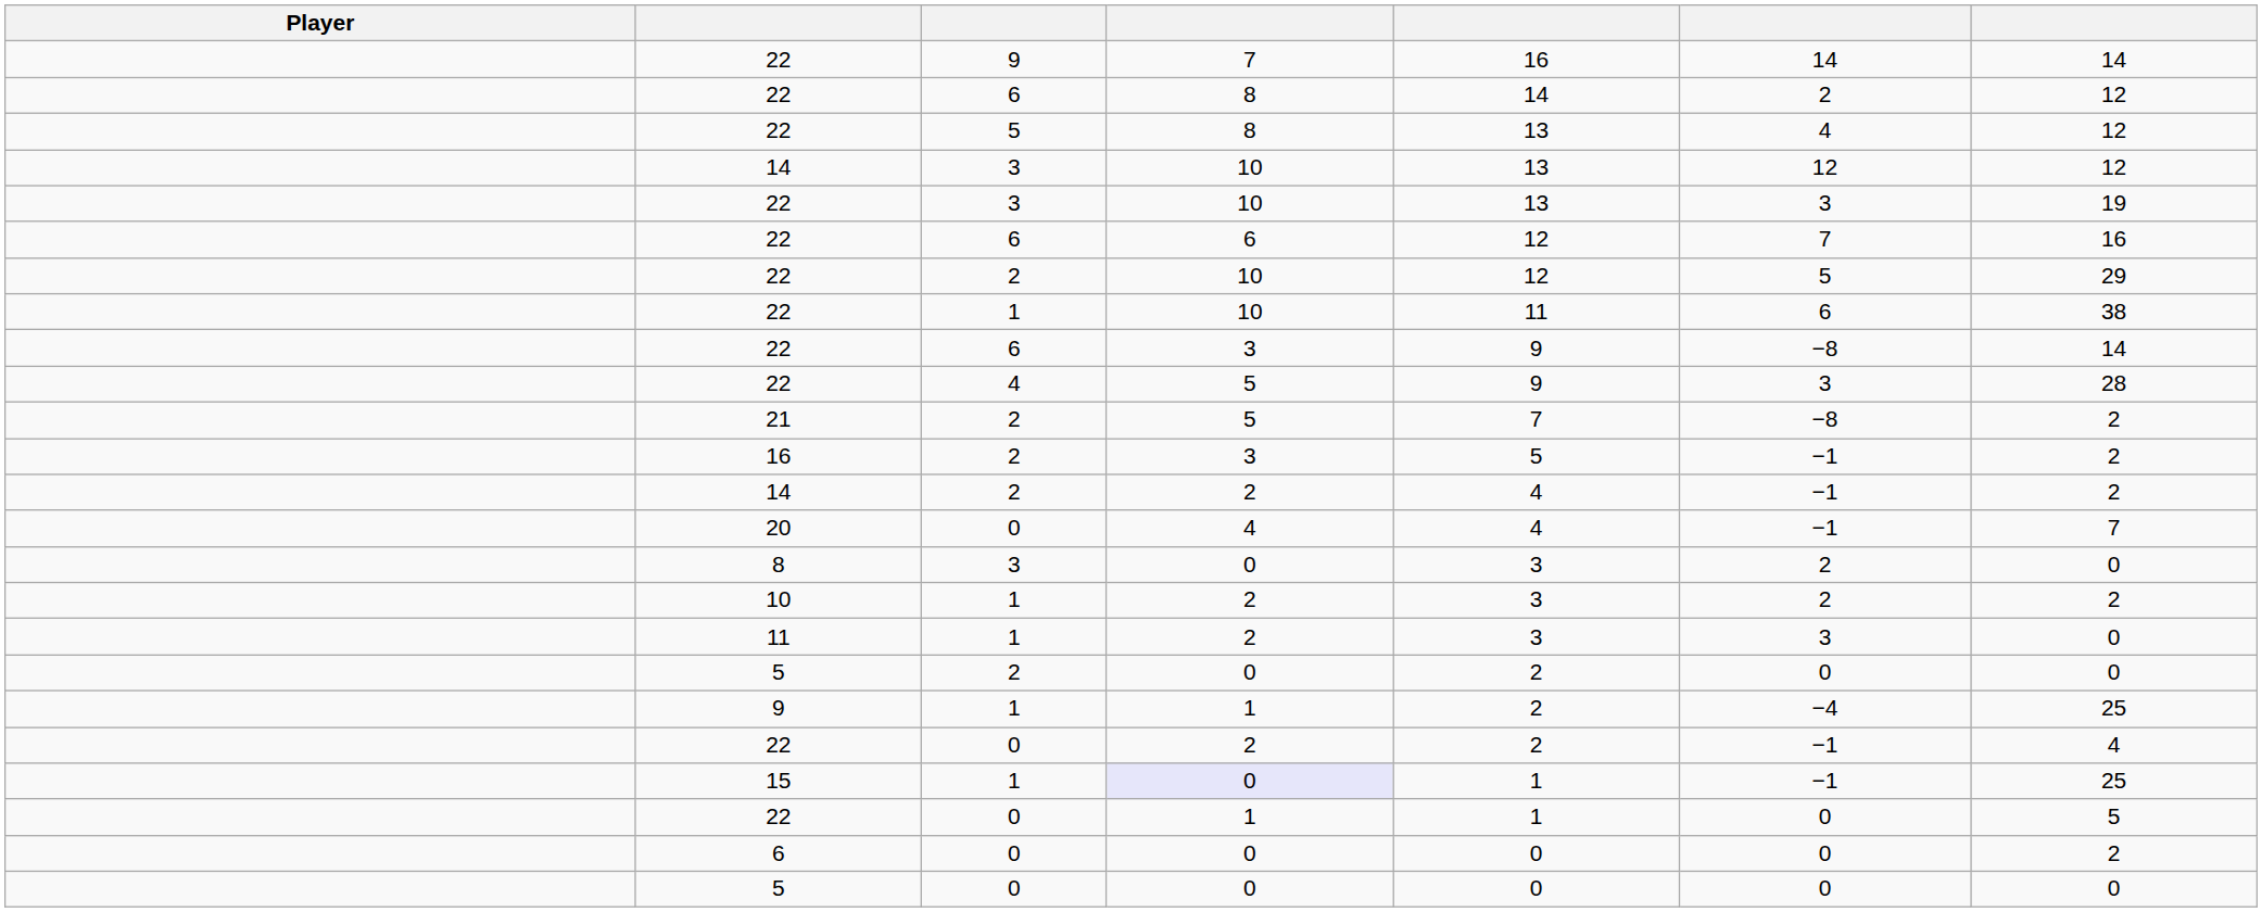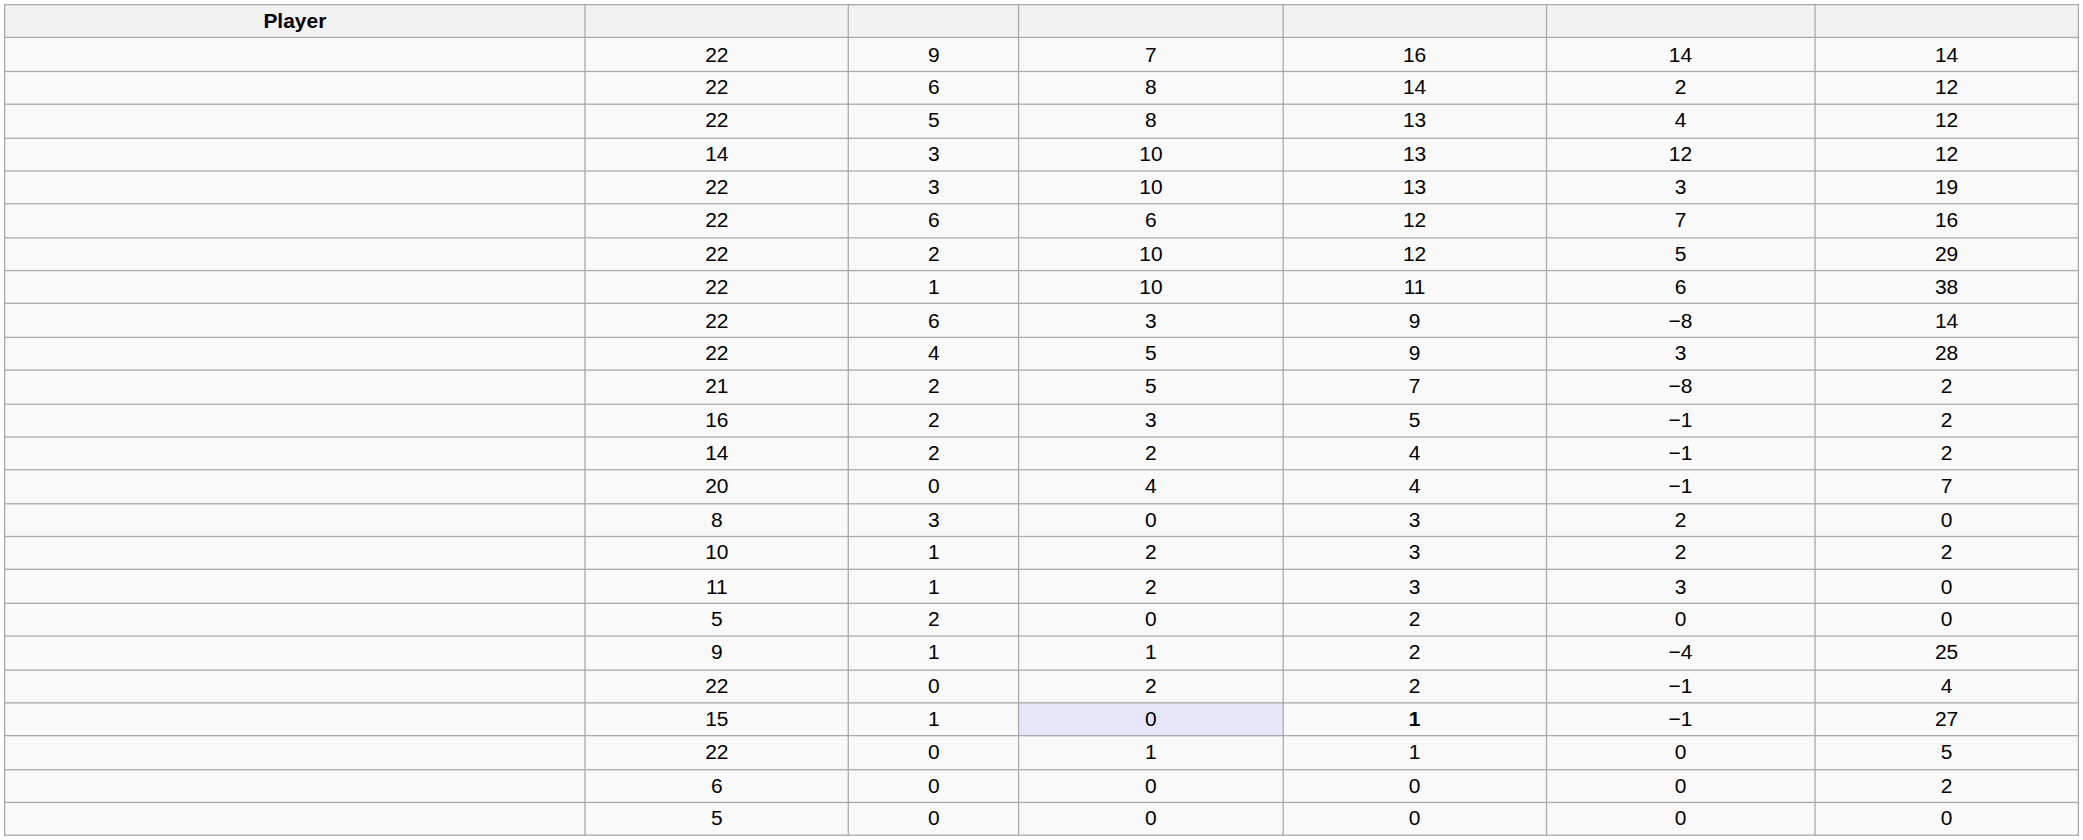15 | column 5: normal -> bold
15 | column 7: 25 -> 27
